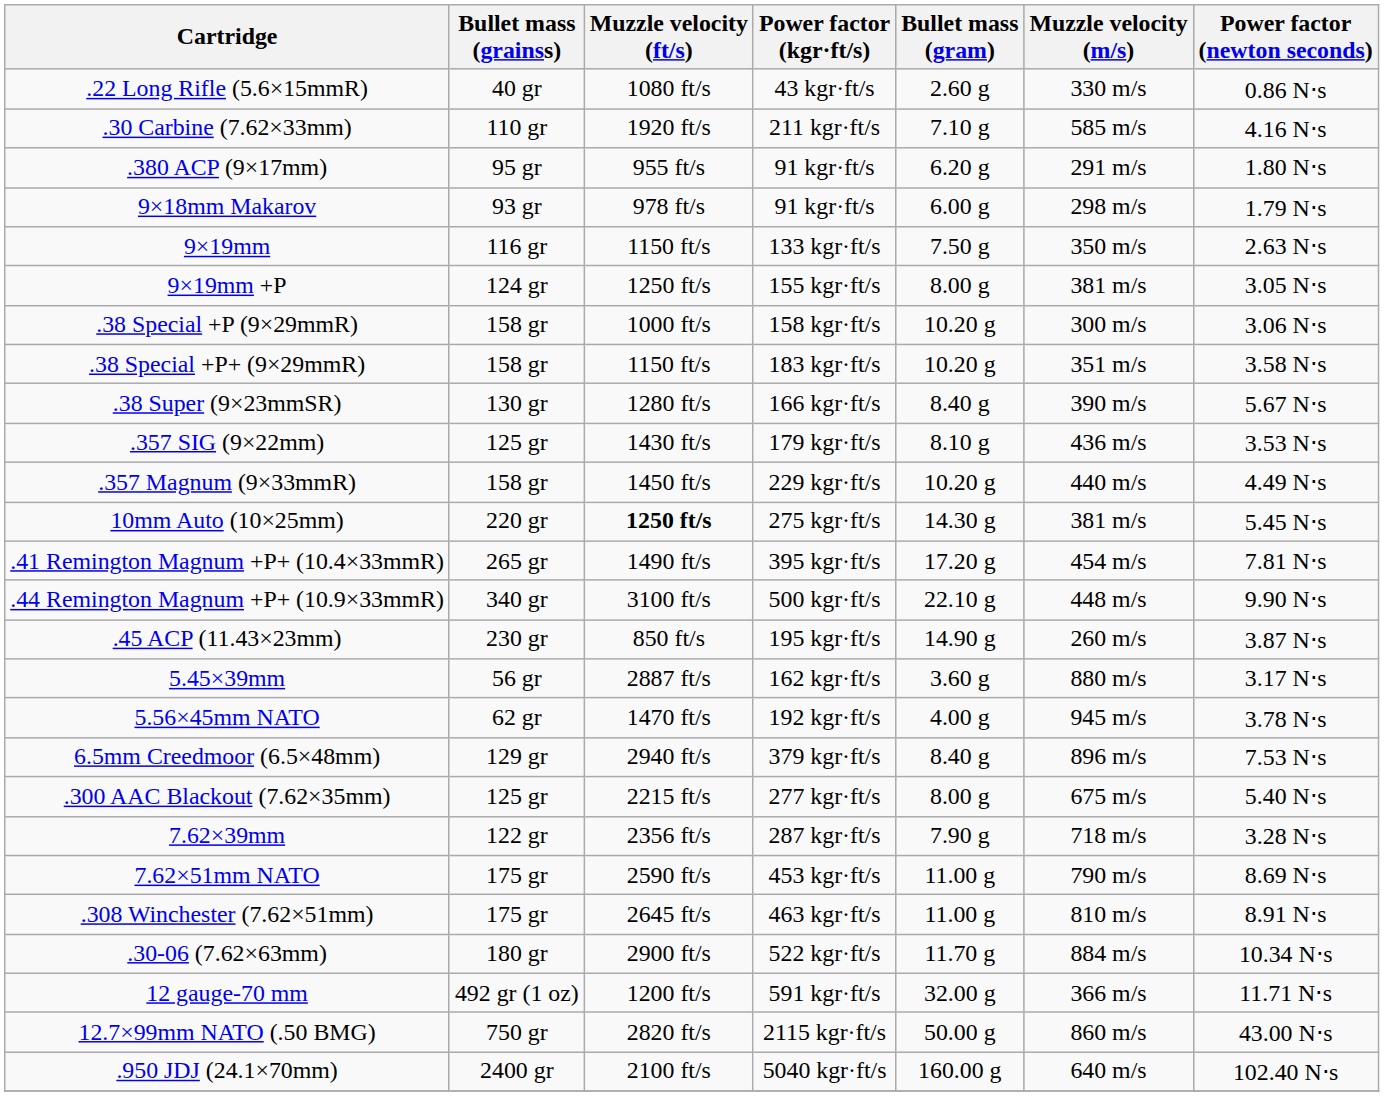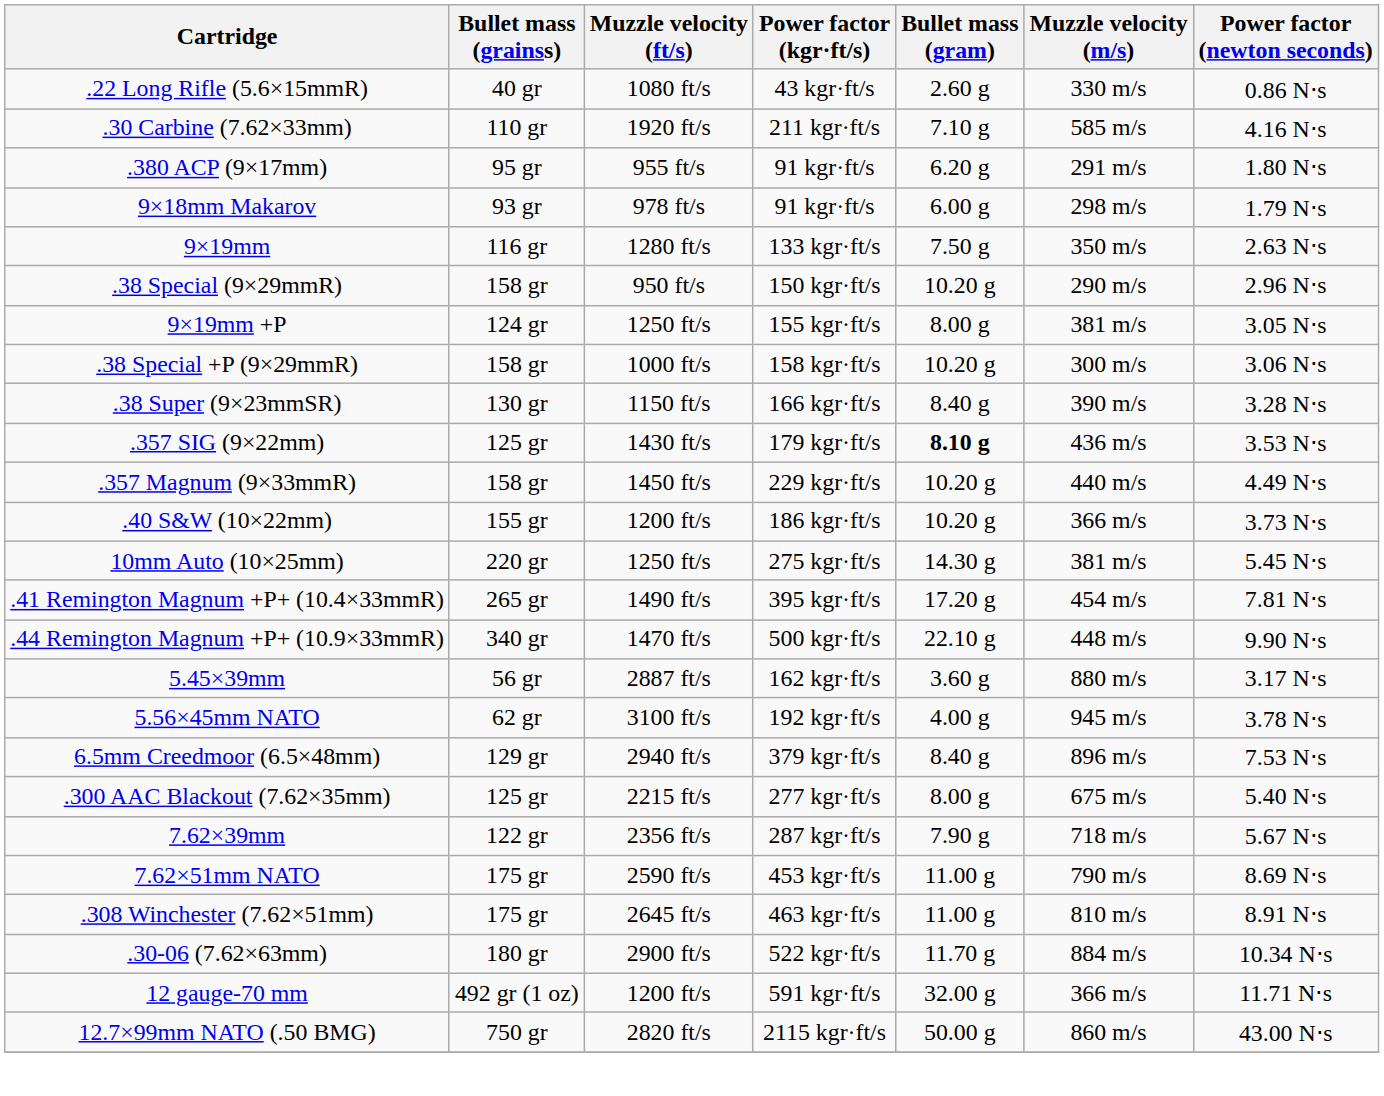9×19mm | Muzzle velocity (ft/s): 1150 ft/s -> 1280 ft/s
+ row: .38 Special (9×29mmR) | 158 gr | 950 ft/s | 150 kgr·ft/s | 10.20 g | 290 m/s | 2.96 N⋅s
- row: .38 Special +P+ (9×29mmR) | 158 gr | 1150 ft/s | 183 kgr·ft/s | 10.20 g | 351 m/s | 3.58 N⋅s
.38 Super (9×23mmSR) | Muzzle velocity (ft/s): 1280 ft/s -> 1150 ft/s
.38 Super (9×23mmSR) | Power factor (newton seconds): 5.67 N⋅s -> 3.28 N⋅s
.357 SIG (9×22mm) | Bullet mass (gram): normal -> bold
+ row: .40 S&W (10×22mm) | 155 gr | 1200 ft/s | 186 kgr·ft/s | 10.20 g | 366 m/s | 3.73 N⋅s
10mm Auto (10×25mm) | Muzzle velocity (ft/s): bold -> normal
.44 Remington Magnum +P+ (10.9×33mmR) | Muzzle velocity (ft/s): 3100 ft/s -> 1470 ft/s
- row: .45 ACP (11.43×23mm) | 230 gr | 850 ft/s | 195 kgr·ft/s | 14.90 g | 260 m/s | 3.87 N⋅s
5.56×45mm NATO | Muzzle velocity (ft/s): 1470 ft/s -> 3100 ft/s
7.62×39mm | Power factor (newton seconds): 3.28 N⋅s -> 5.67 N⋅s
- row: .950 JDJ (24.1×70mm) | 2400 gr | 2100 ft/s | 5040 kgr·ft/s | 160.00 g | 640 m/s | 102.40 N⋅s
